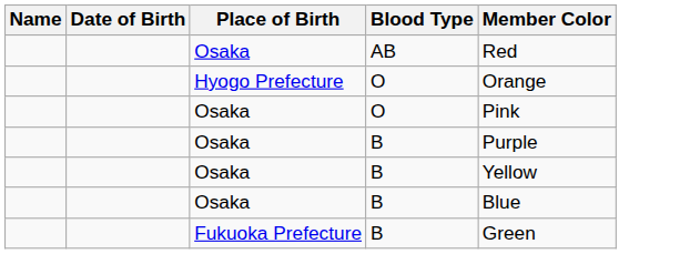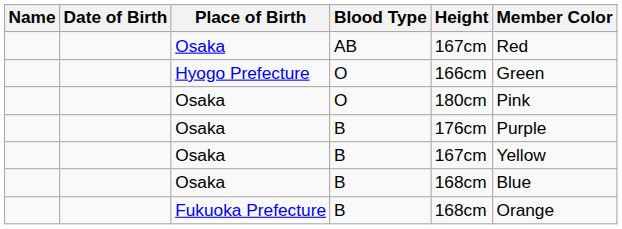+ column: Height | 167cm | 166cm | 180cm | 176cm | 167cm | 168cm | 168cm
Hyogo Prefecture | Member Color: Orange -> Green
Fukuoka Prefecture | Member Color: Green -> Orange
